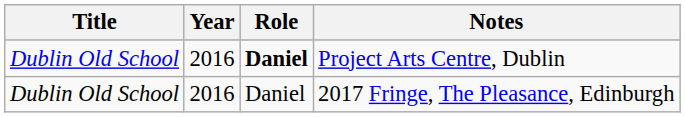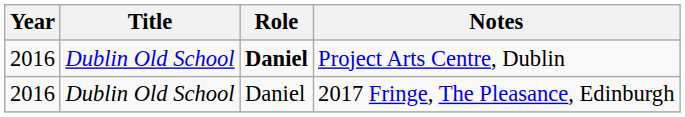columns swapped: Year <-> Title
